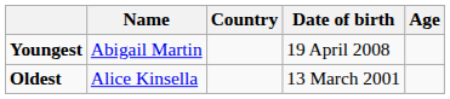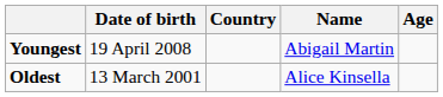columns swapped: Name <-> Date of birth
